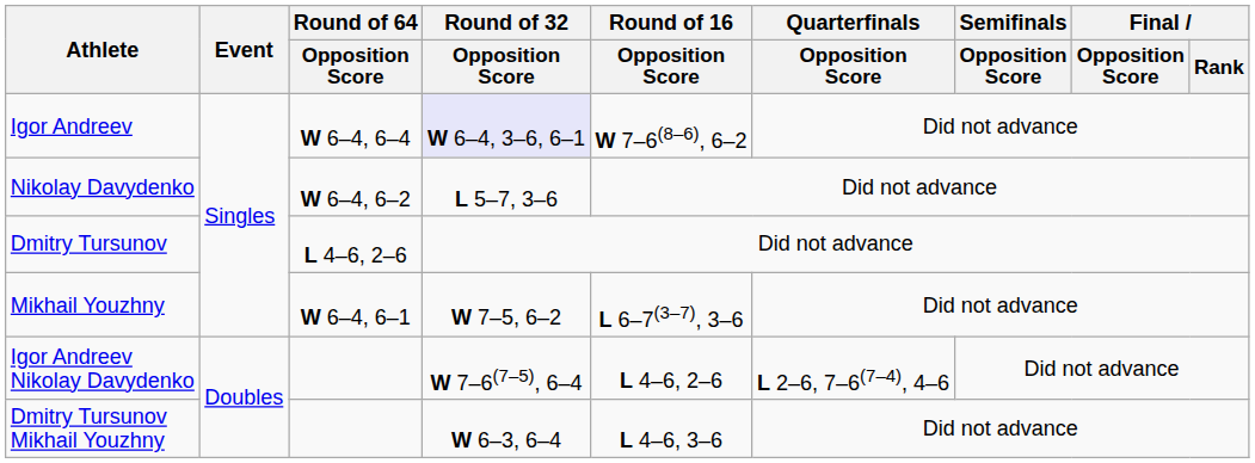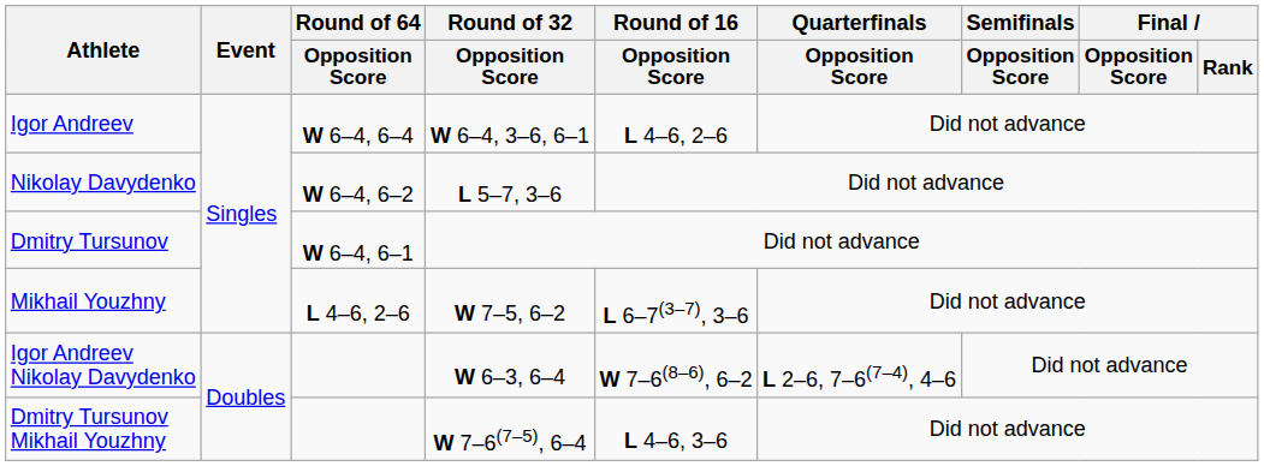Igor Andreev | Round of 32 / Opposition Score: lavender background -> no background
Igor Andreev | Round of 16 / Opposition Score: W 7–6(8–6), 6–2 -> L 4–6, 2–6
Dmitry Tursunov | Round of 64 / Opposition Score: L 4–6, 2–6 -> W 6–4, 6–1
Mikhail Youzhny | Round of 64 / Opposition Score: W 6–4, 6–1 -> L 4–6, 2–6
Igor Andreev Nikolay Davydenko | Round of 32 / Opposition Score: W 7–6(7–5), 6–4 -> W 6–3, 6–4
Igor Andreev Nikolay Davydenko | Round of 16 / Opposition Score: L 4–6, 2–6 -> W 7–6(8–6), 6–2
Dmitry Tursunov Mikhail Youzhny | Round of 32 / Opposition Score: W 6–3, 6–4 -> W 7–6(7–5), 6–4
